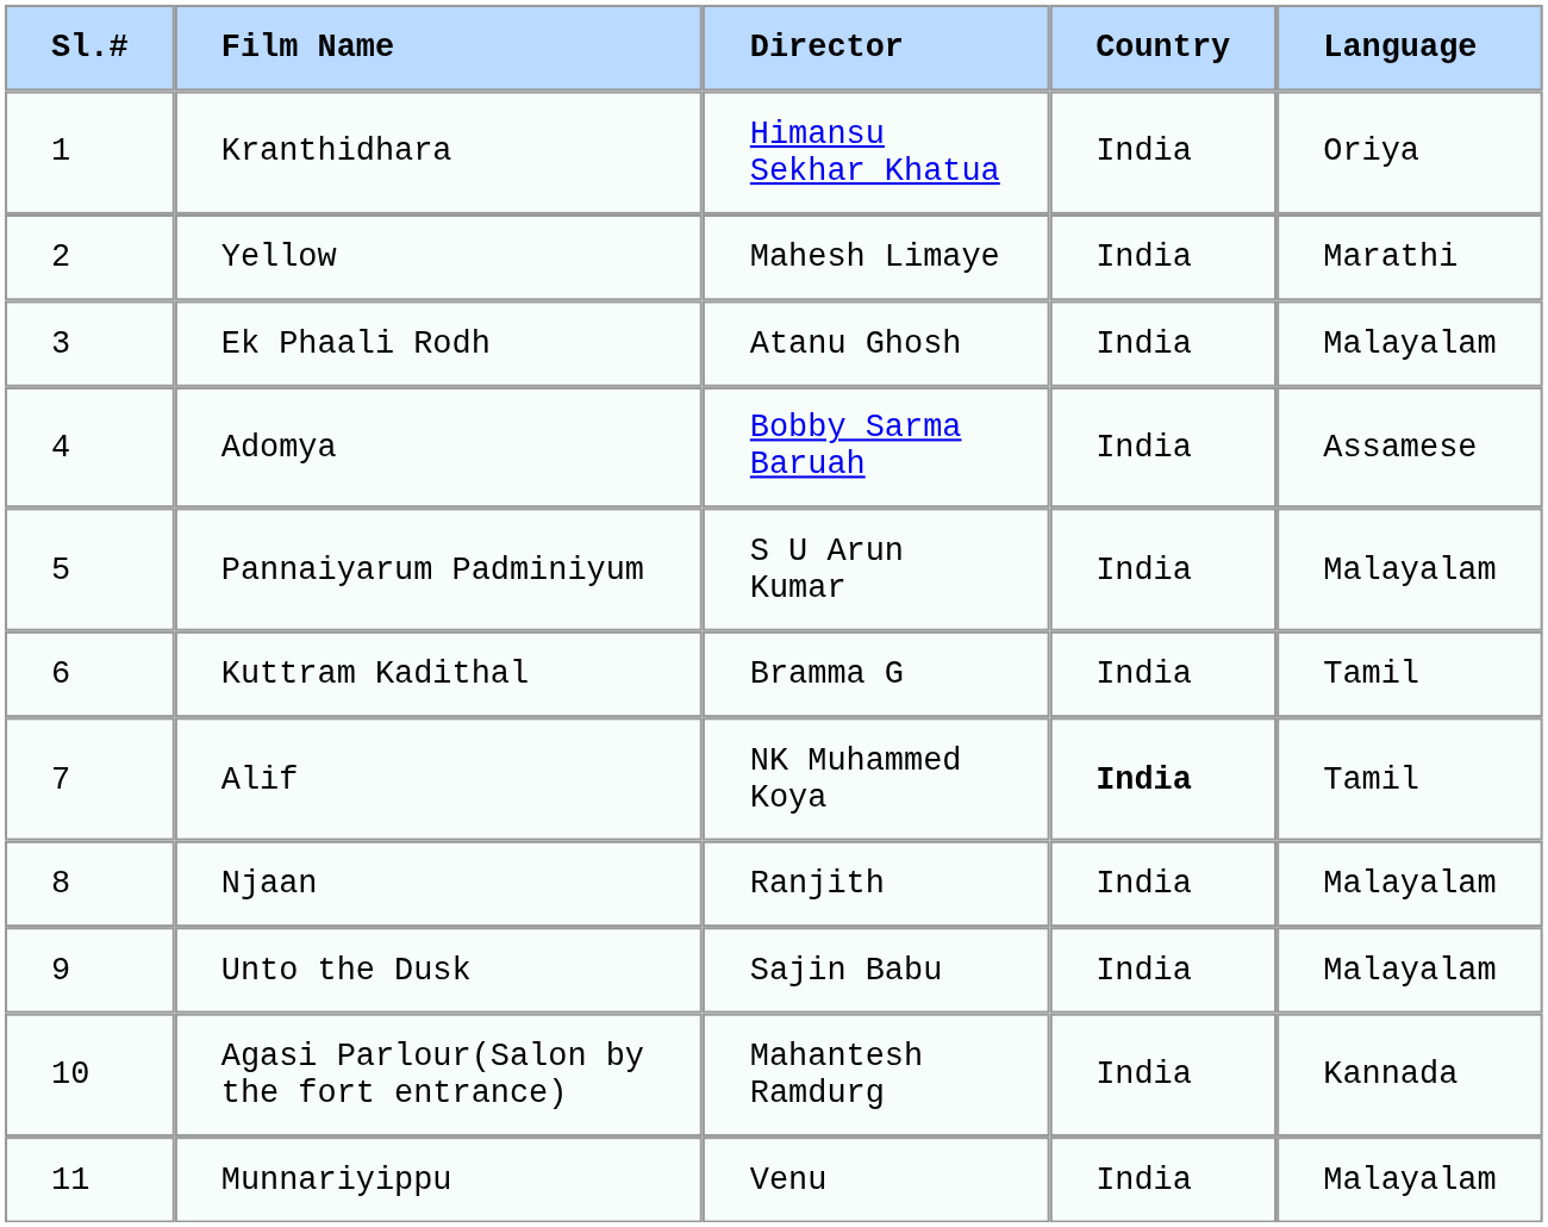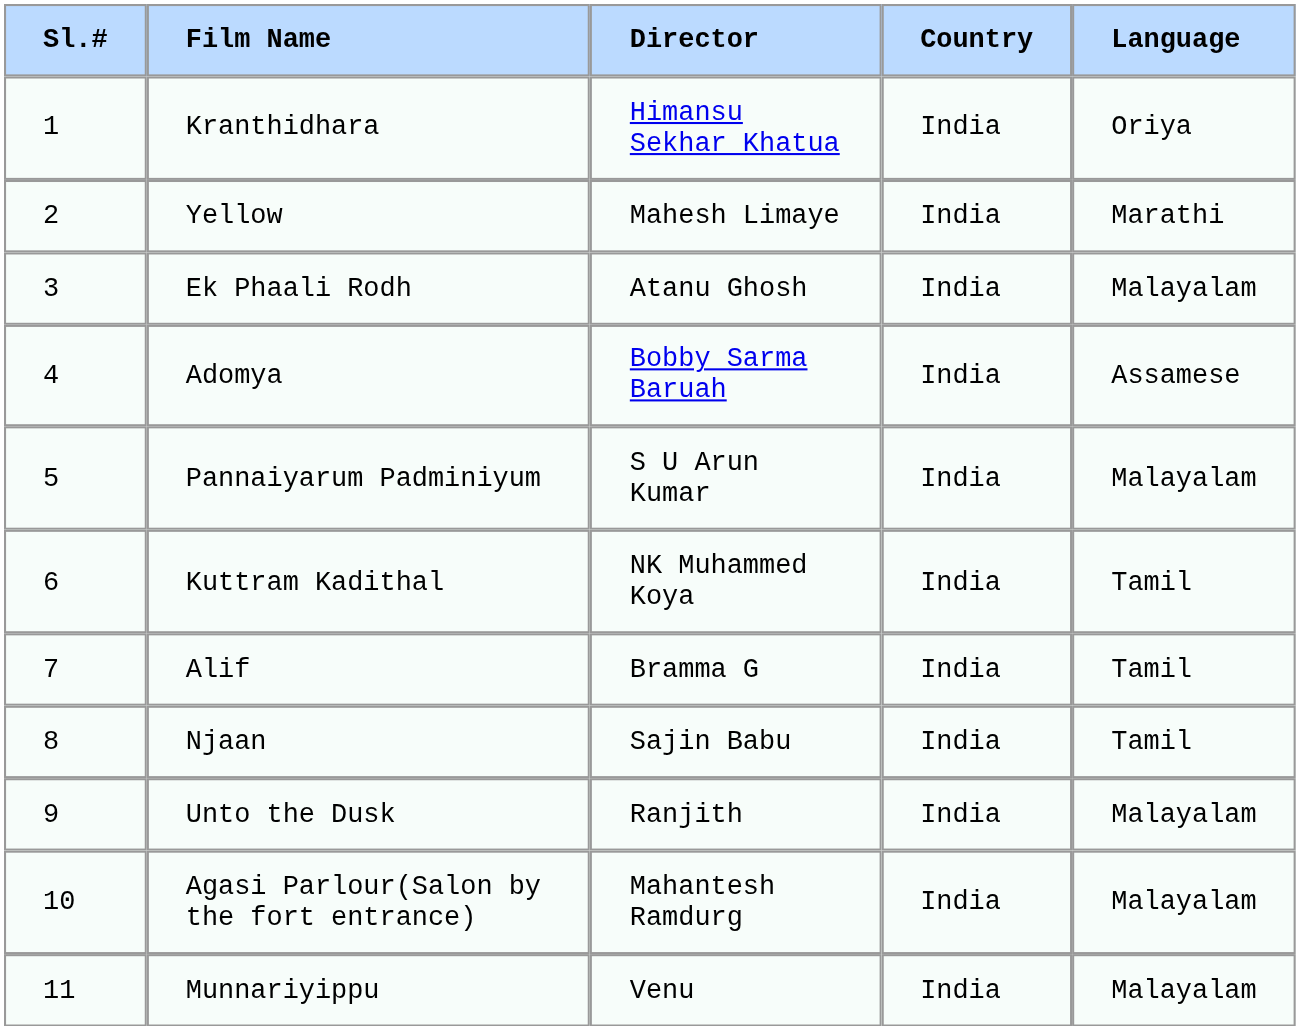Kuttram Kadithal | column 3: Bramma G -> NK Muhammed Koya
Alif | column 3: NK Muhammed Koya -> Bramma G
Alif | column 4: bold -> normal
Njaan | column 3: Ranjith -> Sajin Babu
Njaan | column 5: Malayalam -> Tamil
Unto the Dusk | column 3: Sajin Babu -> Ranjith
Agasi Parlour(Salon by the fort entrance) | column 5: Kannada -> Malayalam
